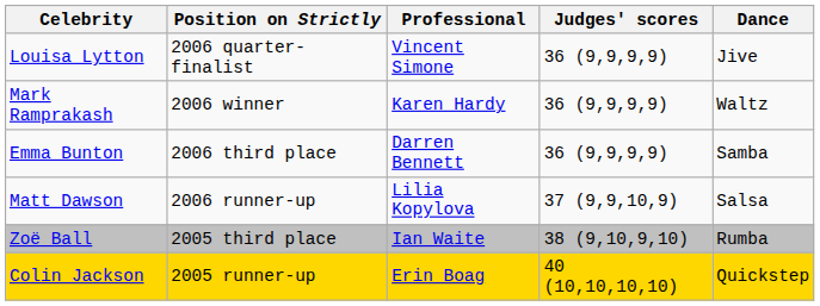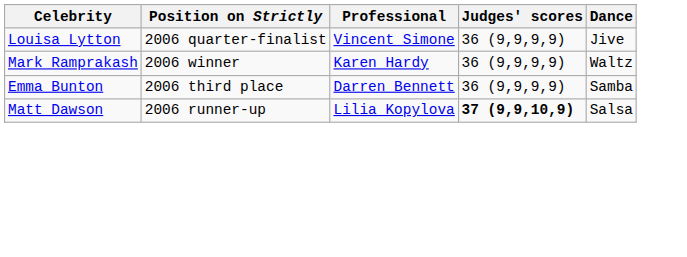Matt Dawson | Judges' scores: normal -> bold
- row: Zoë Ball | 2005 third place | Ian Waite | 38 (9,10,9,10) | Rumba
- row: Colin Jackson | 2005 runner-up | Erin Boag | 40 (10,10,10,10) | Quickstep
